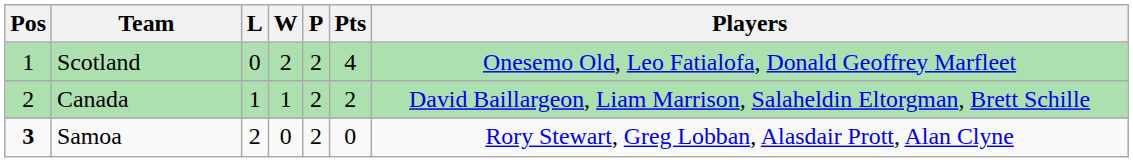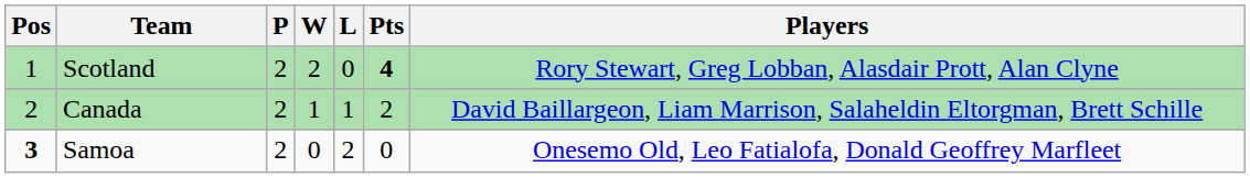columns swapped: P <-> L
Scotland | Pts: normal -> bold
Scotland | Players: Onesemo Old, Leo Fatialofa, Donald Geoffrey Marfleet -> Rory Stewart, Greg Lobban, Alasdair Prott, Alan Clyne
Samoa | Players: Rory Stewart, Greg Lobban, Alasdair Prott, Alan Clyne -> Onesemo Old, Leo Fatialofa, Donald Geoffrey Marfleet
